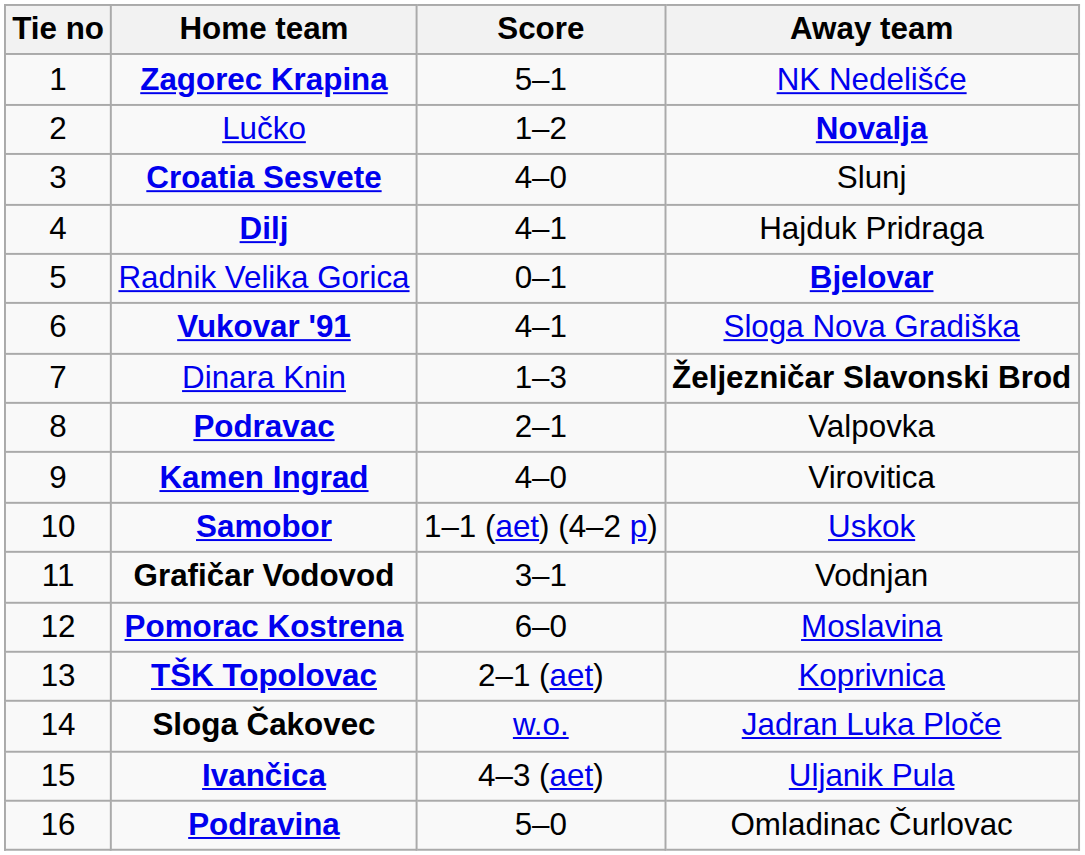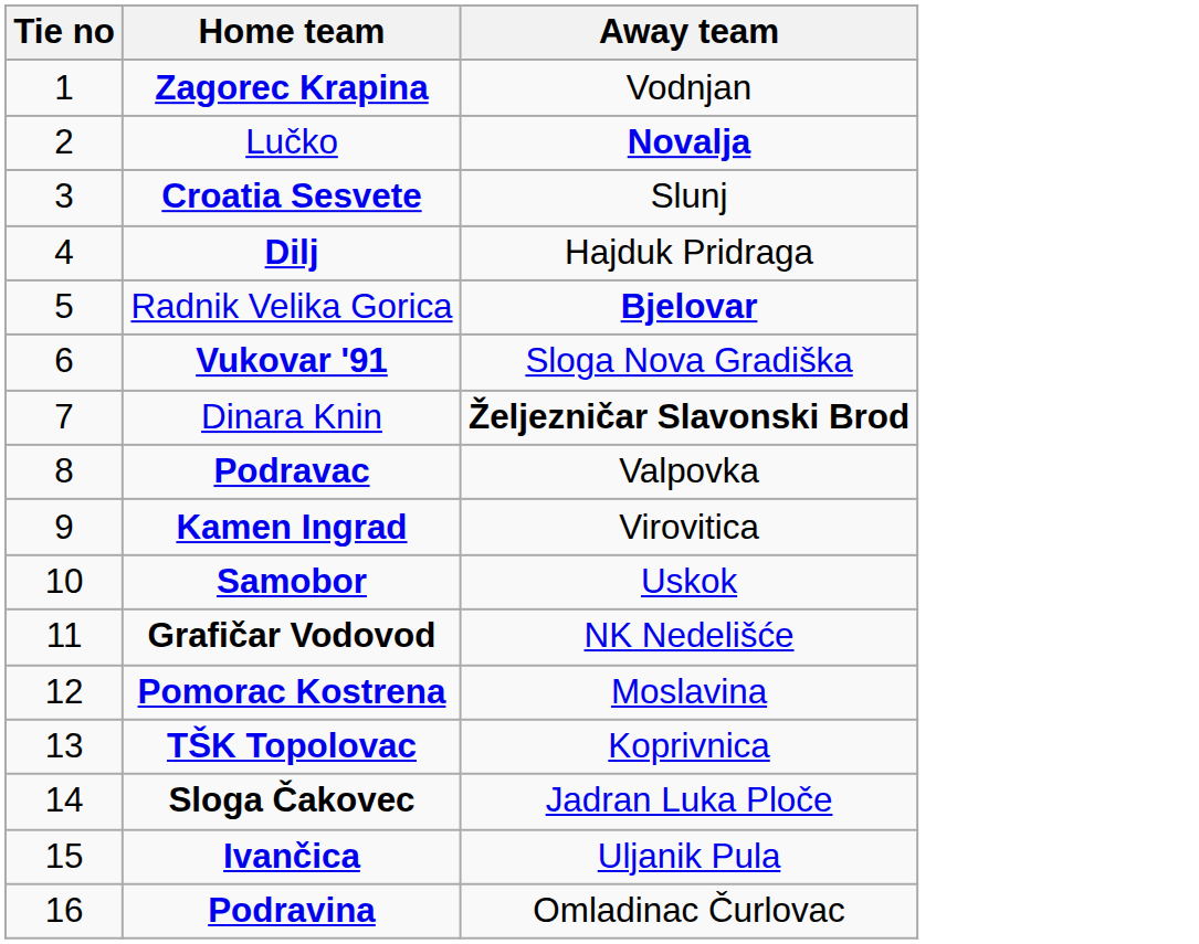- column: Score | 5–1 | 1–2 | 4–0 | 4–1 | 0–1 | 4–1 | 1–3 | 2–1 | 4–0 | 1–1 (aet) (4–2 p) | 3–1 | 6–0 | 2–1 (aet) | w.o. | 4–3 (aet) | 5–0
Zagorec Krapina | Away team: NK Nedelišće -> Vodnjan
Grafičar Vodovod | Away team: Vodnjan -> NK Nedelišće
